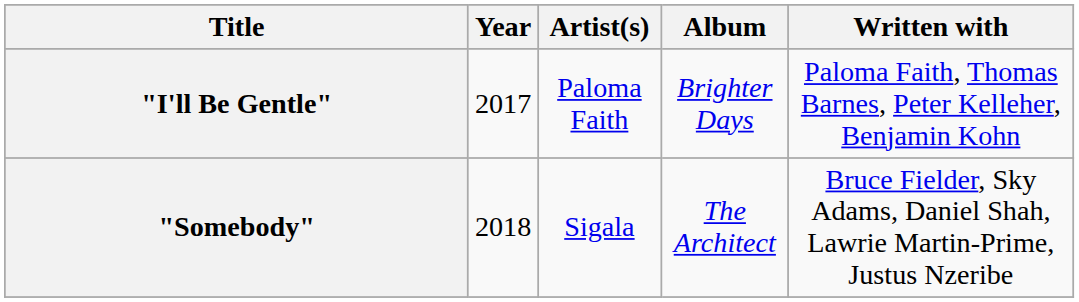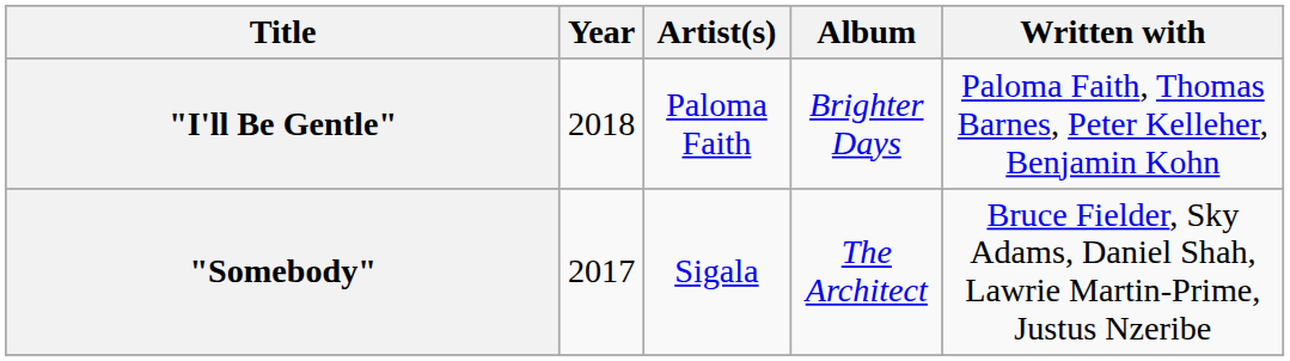"I'll Be Gentle" | Year: 2017 -> 2018
"Somebody" | Year: 2018 -> 2017
